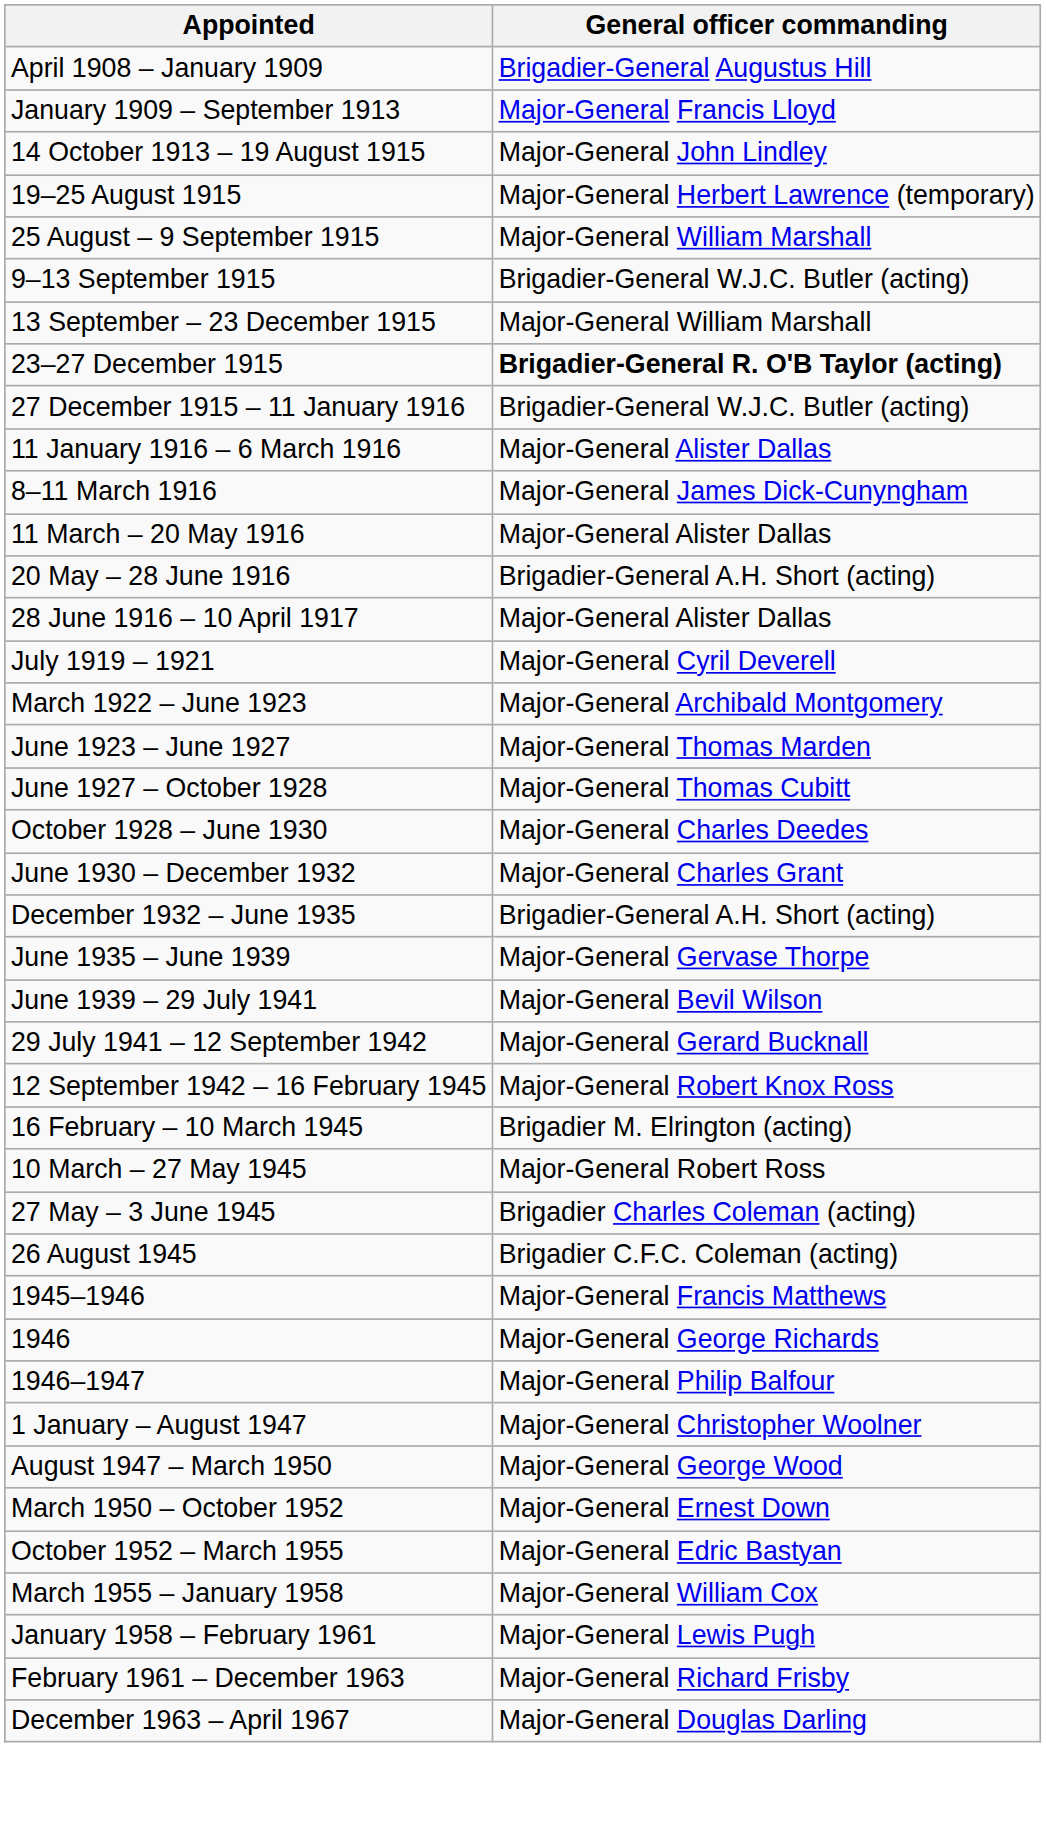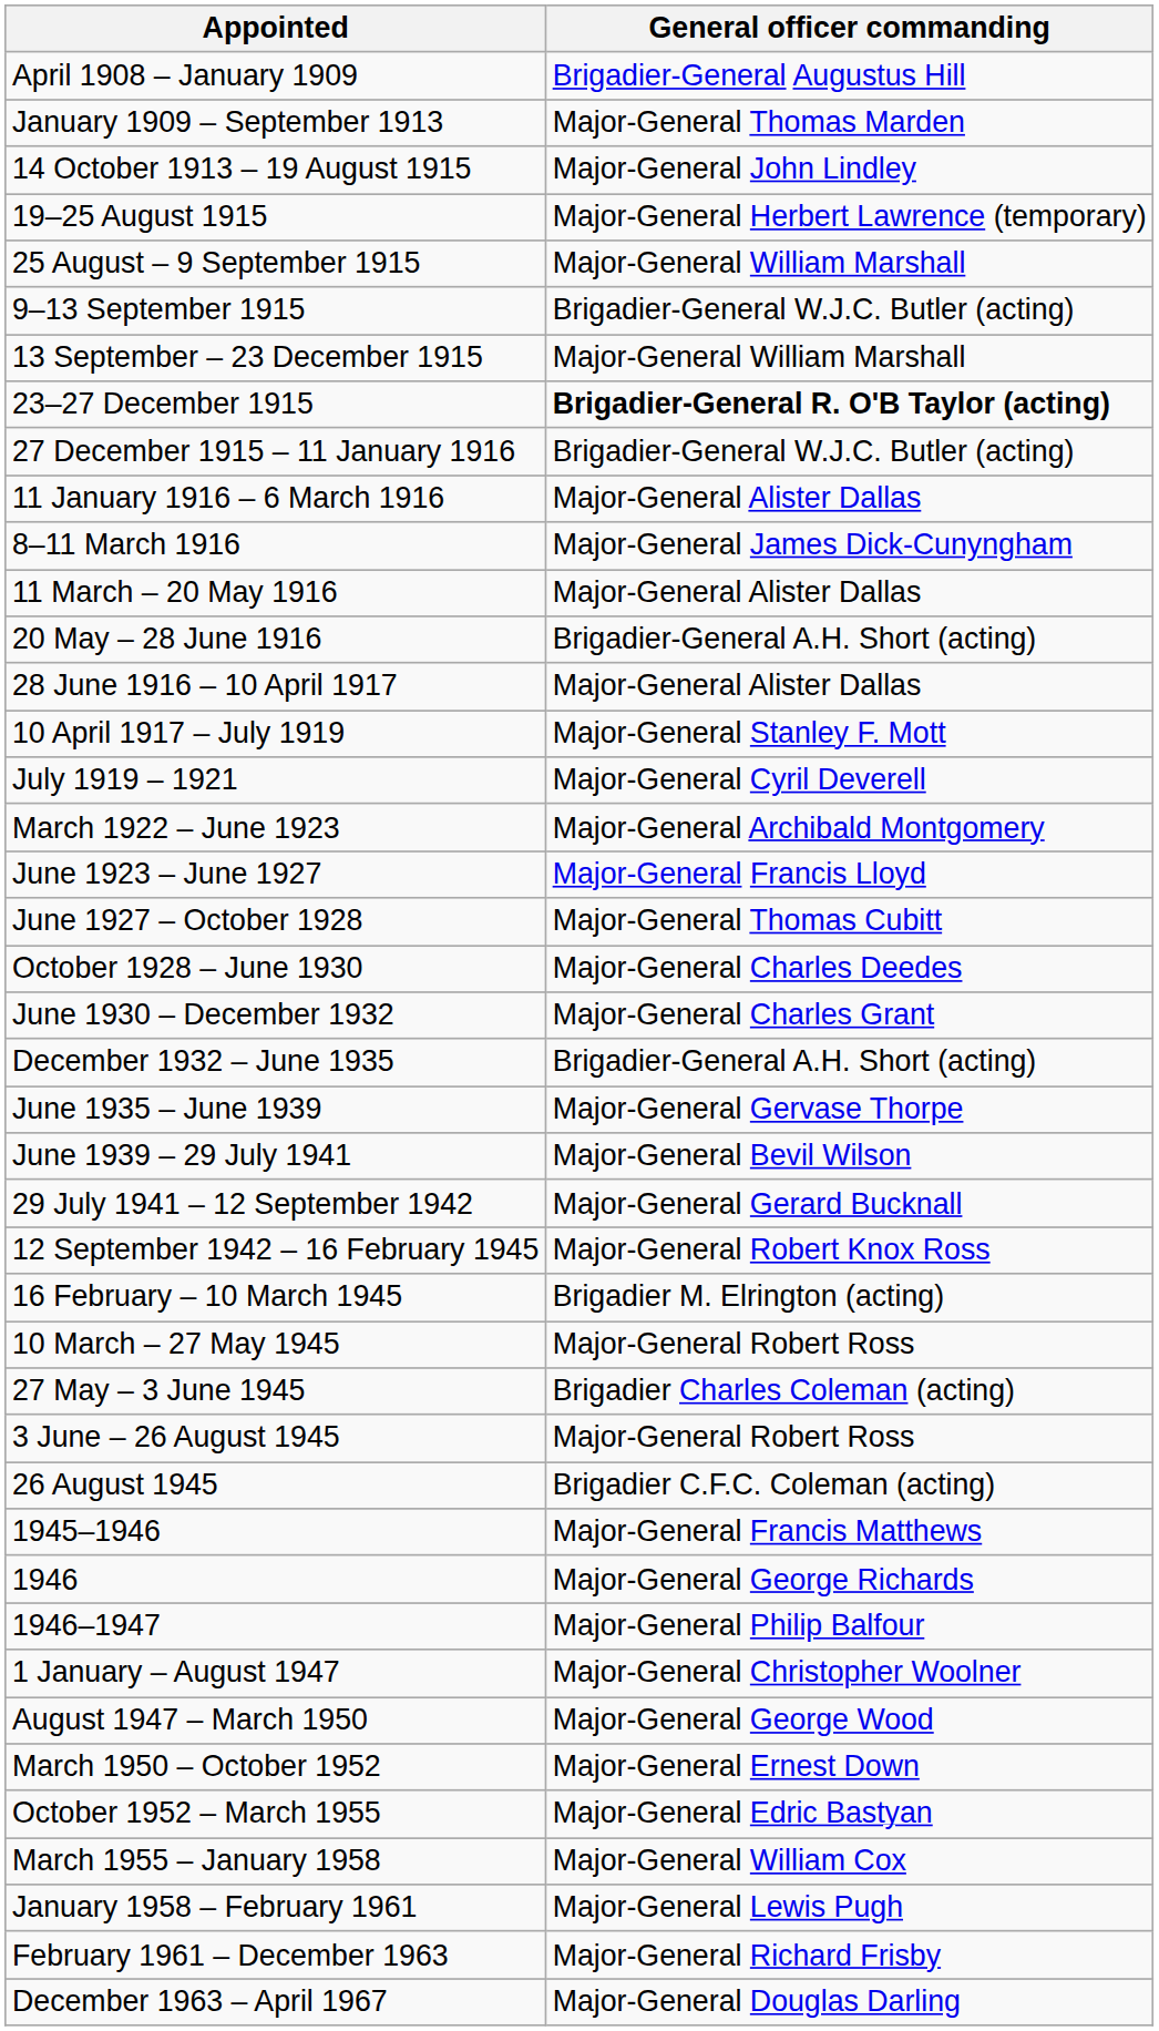January 1909 – September 1913 | General officer commanding: Major-General Francis Lloyd -> Major-General Thomas Marden
+ row: 10 April 1917 – July 1919 | Major-General Stanley F. Mott
June 1923 – June 1927 | General officer commanding: Major-General Thomas Marden -> Major-General Francis Lloyd
+ row: 3 June – 26 August 1945 | Major-General Robert Ross
